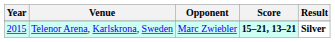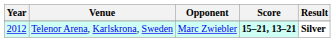Telenor Arena, Karlskrona, Sweden | Year: 2015 -> 2012
